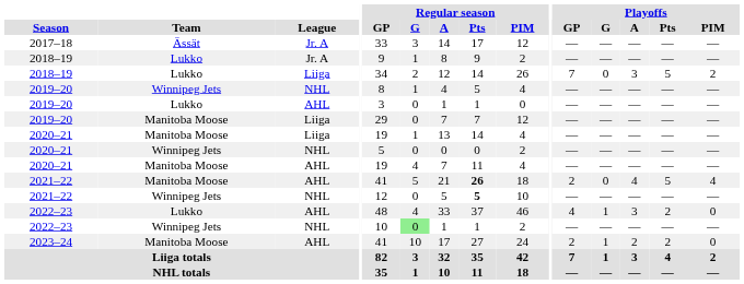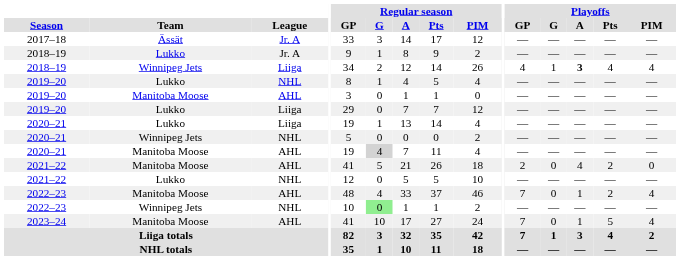2018–19 / Liiga | Team: Lukko -> Winnipeg Jets
2018–19 / Liiga | Playoffs / GP: 7 -> 4
2018–19 / Liiga | Playoffs / G: 0 -> 1
2018–19 / Liiga | Playoffs / A: normal -> bold
2018–19 / Liiga | Playoffs / Pts: 5 -> 4
2018–19 / Liiga | Playoffs / PIM: 2 -> 4
2019–20 / NHL | Team: Winnipeg Jets -> Lukko
2019–20 / AHL | Team: Lukko -> Manitoba Moose
2019–20 / Liiga | Team: Manitoba Moose -> Lukko
2020–21 / Liiga | Team: Manitoba Moose -> Lukko
2020–21 / AHL | Regular season / G: no background -> lightgrey background
2021–22 / AHL | Regular season / Pts: bold -> normal
2021–22 / AHL | Playoffs / Pts: 5 -> 2
2021–22 / AHL | Playoffs / PIM: 4 -> 0
2021–22 / NHL | Team: Winnipeg Jets -> Lukko
2021–22 / NHL | Regular season / Pts: bold -> normal
2022–23 / AHL | Team: Lukko -> Manitoba Moose
2022–23 / AHL | Playoffs / GP: 4 -> 7
2022–23 / AHL | Playoffs / G: 1 -> 0
2022–23 / AHL | Playoffs / A: 3 -> 1
2022–23 / AHL | Playoffs / PIM: 0 -> 4
2023–24 | Playoffs / GP: 2 -> 7
2023–24 | Playoffs / G: 1 -> 0
2023–24 | Playoffs / A: 2 -> 1
2023–24 | Playoffs / Pts: 2 -> 5
2023–24 | Playoffs / PIM: 0 -> 4
